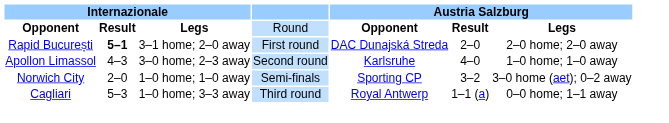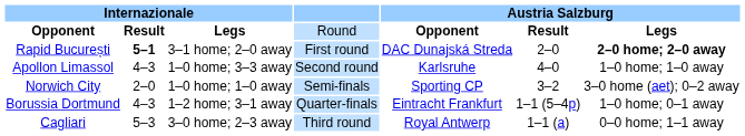Rapid București | column 7: normal -> bold
Apollon Limassol | column 3: 3–0 home; 2–3 away -> 1–0 home; 3–3 away
+ row: Borussia Dortmund | 4–3 | 1–2 home; 3–1 away | Quarter-finals | Eintracht Frankfurt | 1–1 (5–4p) | 1–0 home; 0–1 away
Cagliari | column 3: 1–0 home; 3–3 away -> 3–0 home; 2–3 away
